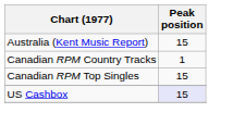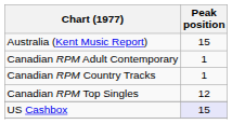+ row: Canadian RPM Adult Contemporary | 1
Canadian RPM Top Singles | Peak position: 15 -> 12
